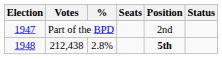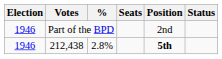Part of the BPD | Election: 1947 -> 1946
212,438 | Election: 1948 -> 1946
